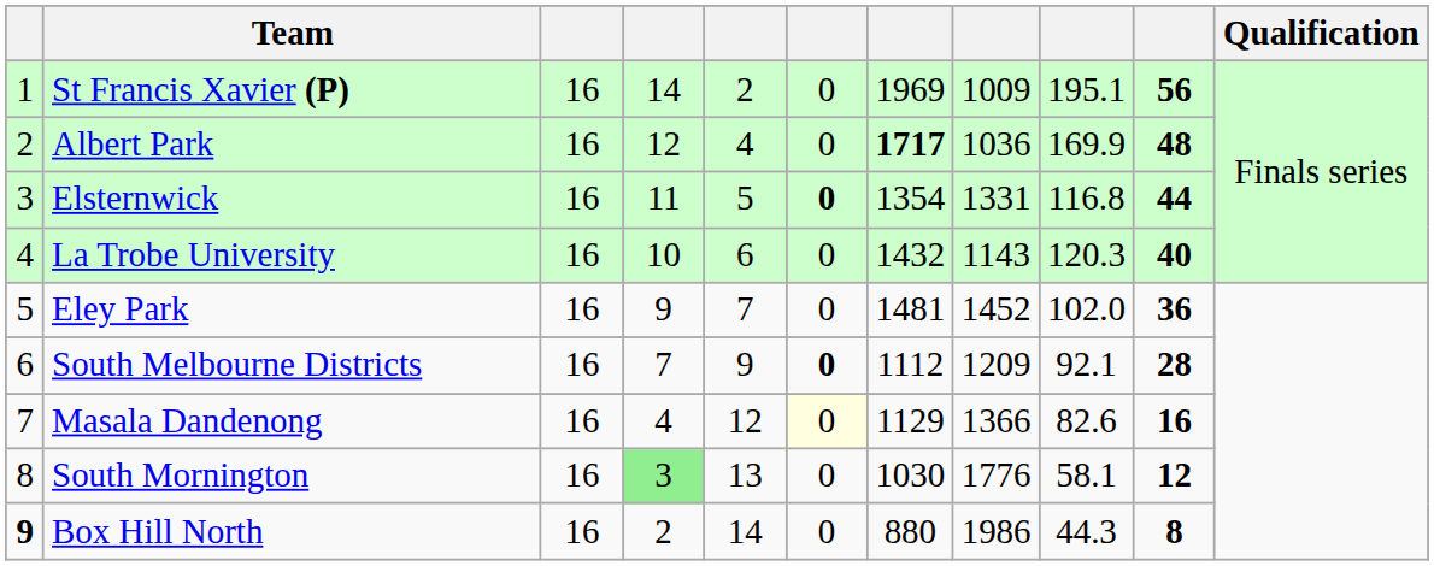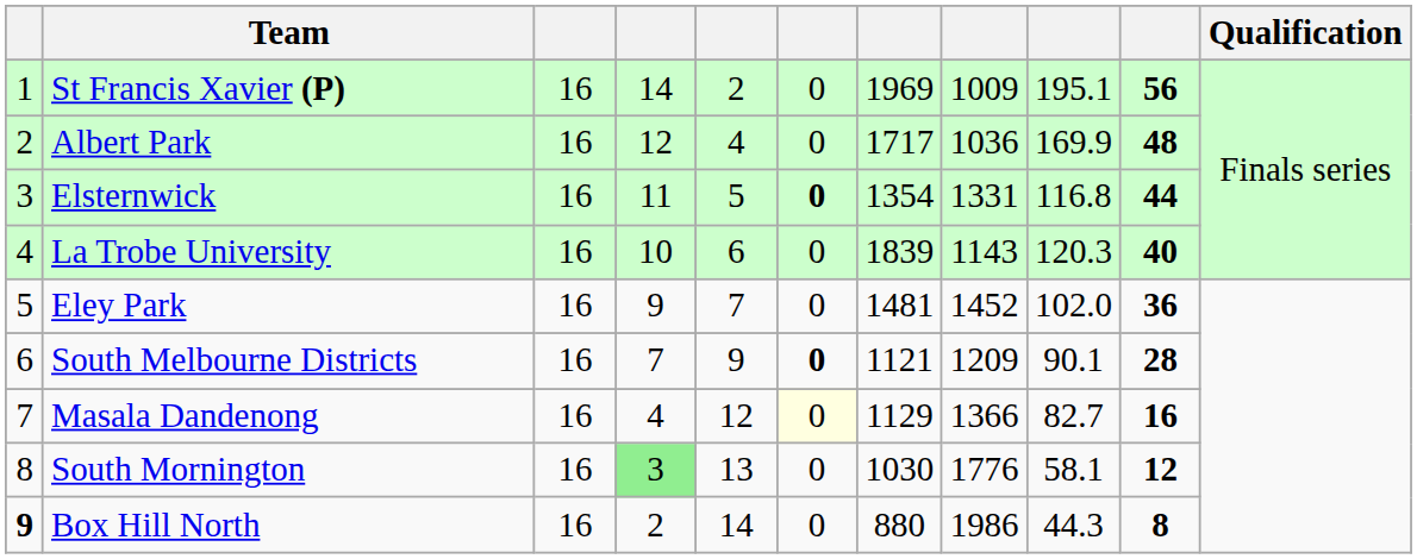Albert Park | column 7: bold -> normal
La Trobe University | column 7: 1432 -> 1839
South Melbourne Districts | column 7: 1112 -> 1121
South Melbourne Districts | column 9: 92.1 -> 90.1
Masala Dandenong | column 9: 82.6 -> 82.7
